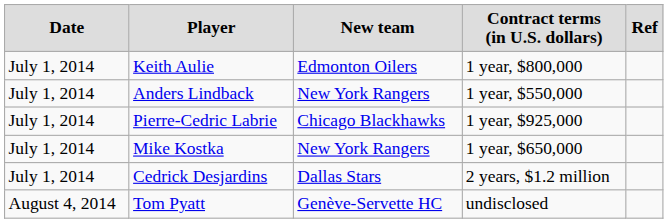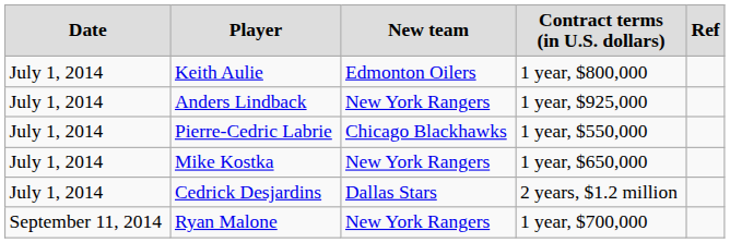Anders Lindback | column 4: 1 year, $550,000 -> 1 year, $925,000
Pierre-Cedric Labrie | column 4: 1 year, $925,000 -> 1 year, $550,000
- row: August 4, 2014 | Tom Pyatt | Genève-Servette HC | undisclosed
+ row: September 11, 2014 | Ryan Malone | New York Rangers | 1 year, $700,000
